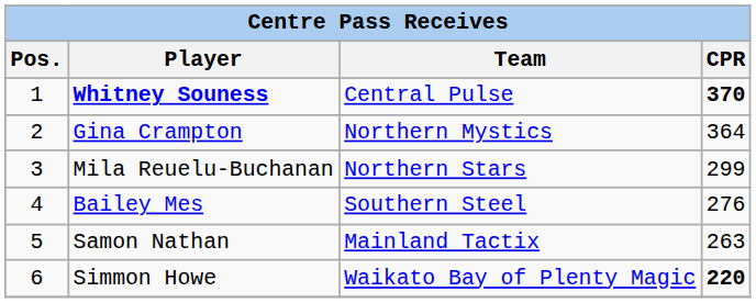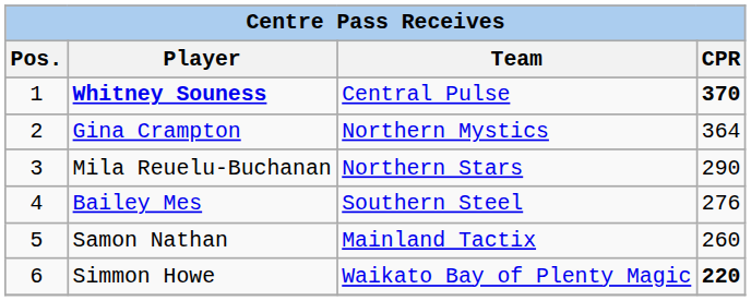Mila Reuelu-Buchanan | CPR: 299 -> 290
Samon Nathan | CPR: 263 -> 260
